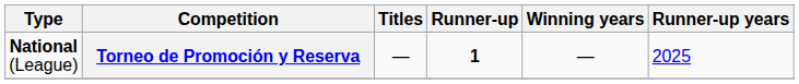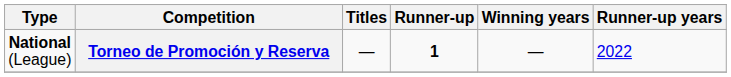Torneo de Promoción y Reserva | Runner-up years: 2025 -> 2022
